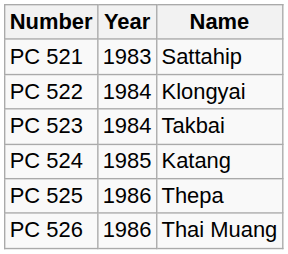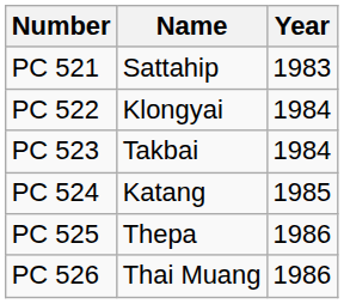columns swapped: Name <-> Year
